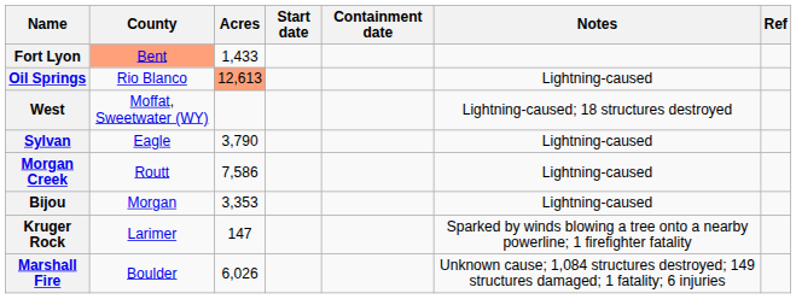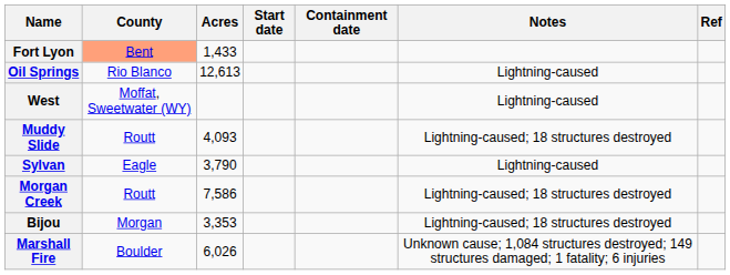Oil Springs | Acres: lightsalmon background -> no background
West | Notes: Lightning-caused; 18 structures destroyed -> Lightning-caused
+ row: Muddy Slide | Routt | 4,093 | Lightning-caused; 18 structures destroyed
Morgan Creek | Notes: Lightning-caused -> Lightning-caused; 18 structures destroyed
Bijou | Notes: Lightning-caused -> Lightning-caused; 18 structures destroyed
- row: Kruger Rock | Larimer | 147 | Sparked by winds blowing a tree onto a nearby powerline; 1 firefighter fatality
